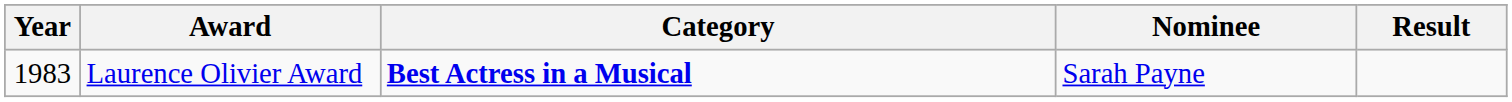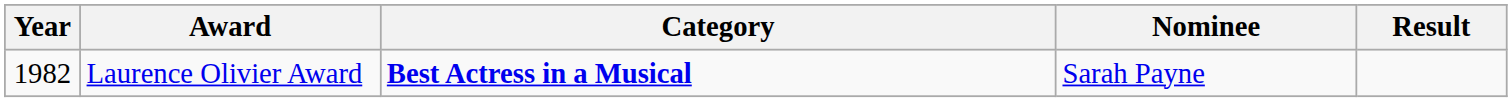Laurence Olivier Award | Year: 1983 -> 1982
